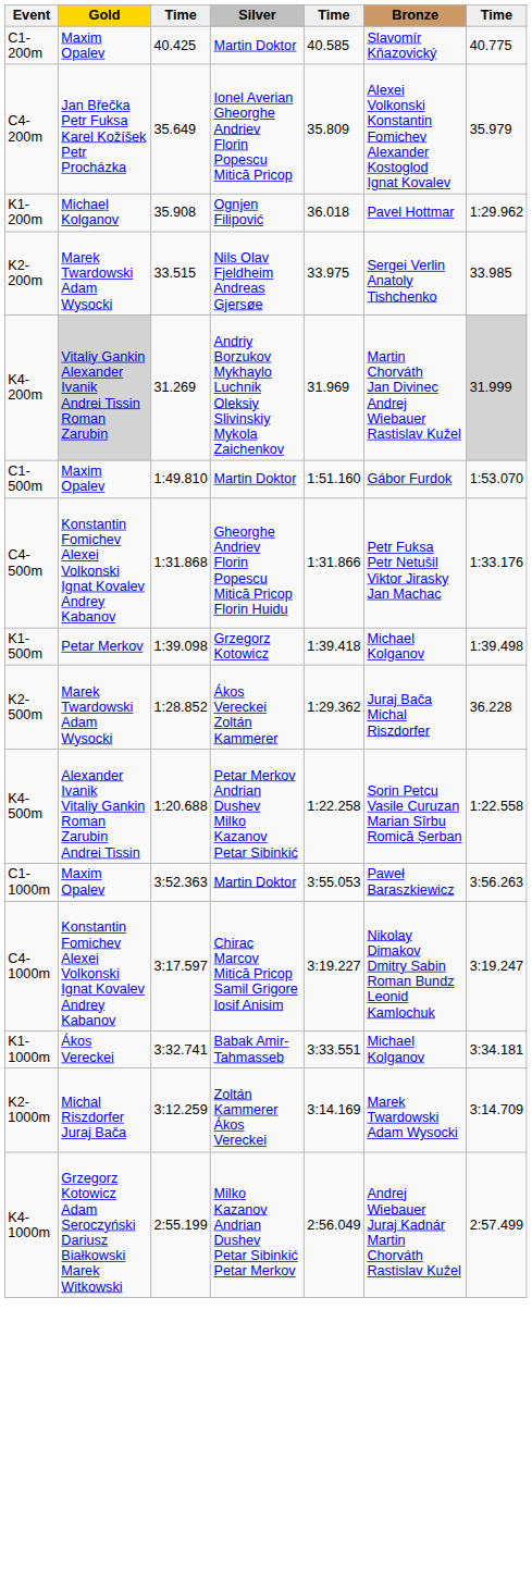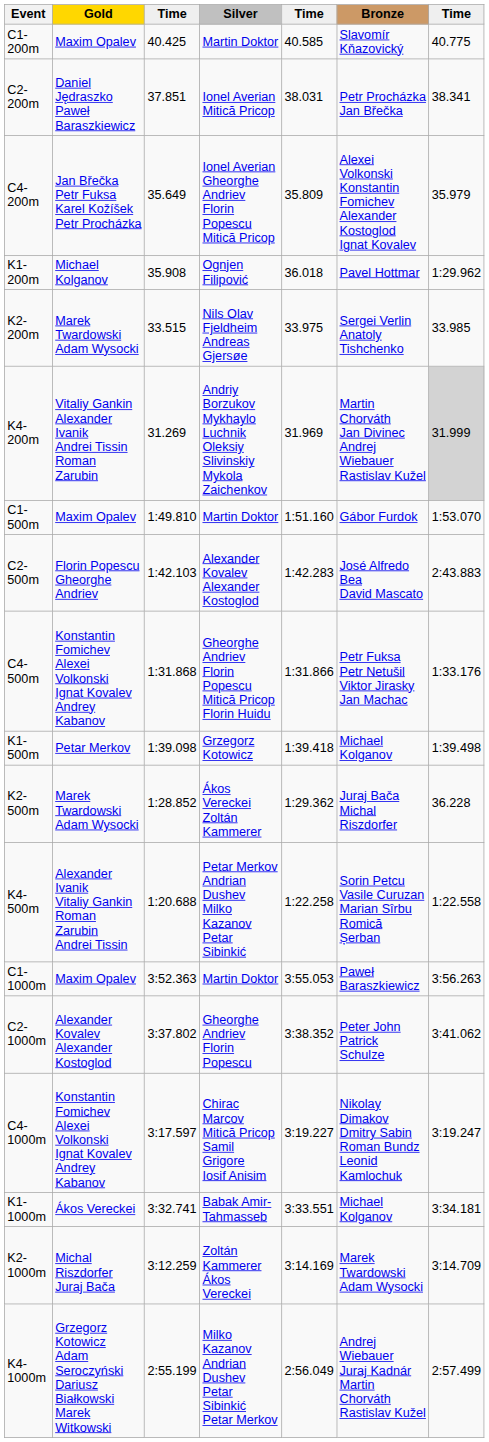+ row: C2-200m | Daniel Jędraszko Paweł Baraszkiewicz | 37.851 | Ionel Averian Mitică Pricop | 38.031 | Petr Procházka Jan Břečka | 38.341
K4-200m | Gold: lightgrey background -> no background
+ row: C2-500m | Florin Popescu Gheorghe Andriev | 1:42.103 | Alexander Kovalev Alexander Kostoglod | 1:42.283 | José Alfredo Bea David Mascato | 2:43.883
+ row: C2-1000m | Alexander Kovalev Alexander Kostoglod | 3:37.802 | Gheorghe Andriev Florin Popescu | 3:38.352 | Peter John Patrick Schulze | 3:41.062
